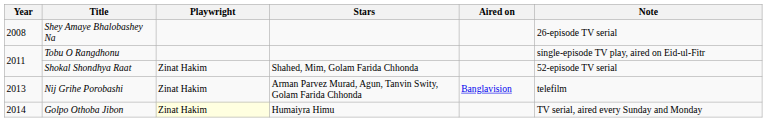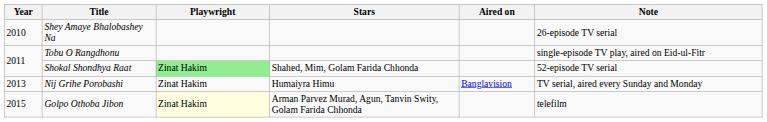Shey Amaye Bhalobashey Na | Year: 2008 -> 2010
Shokal Shondhya Raat | Playwright: no background -> lightgreen background
Nij Grihe Porobashi | Stars: Arman Parvez Murad, Agun, Tanvin Swity, Golam Farida Chhonda -> Humaiyra Himu
Nij Grihe Porobashi | Note: telefilm -> TV serial, aired every Sunday and Monday
Golpo Othoba Jibon | Year: 2014 -> 2015
Golpo Othoba Jibon | Stars: Humaiyra Himu -> Arman Parvez Murad, Agun, Tanvin Swity, Golam Farida Chhonda
Golpo Othoba Jibon | Note: TV serial, aired every Sunday and Monday -> telefilm
